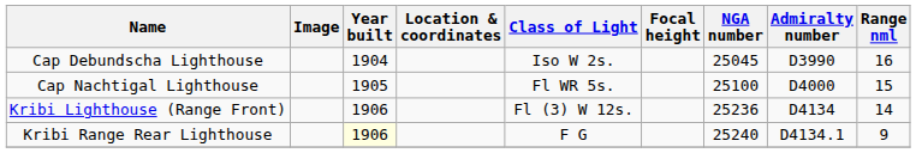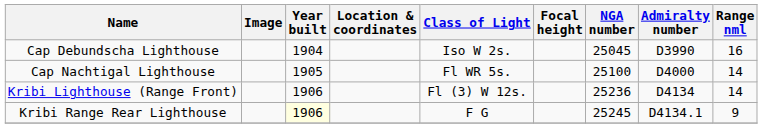Cap Nachtigal Lighthouse | Range nml: 15 -> 14
Kribi Range Rear Lighthouse | NGA number: 25240 -> 25245
